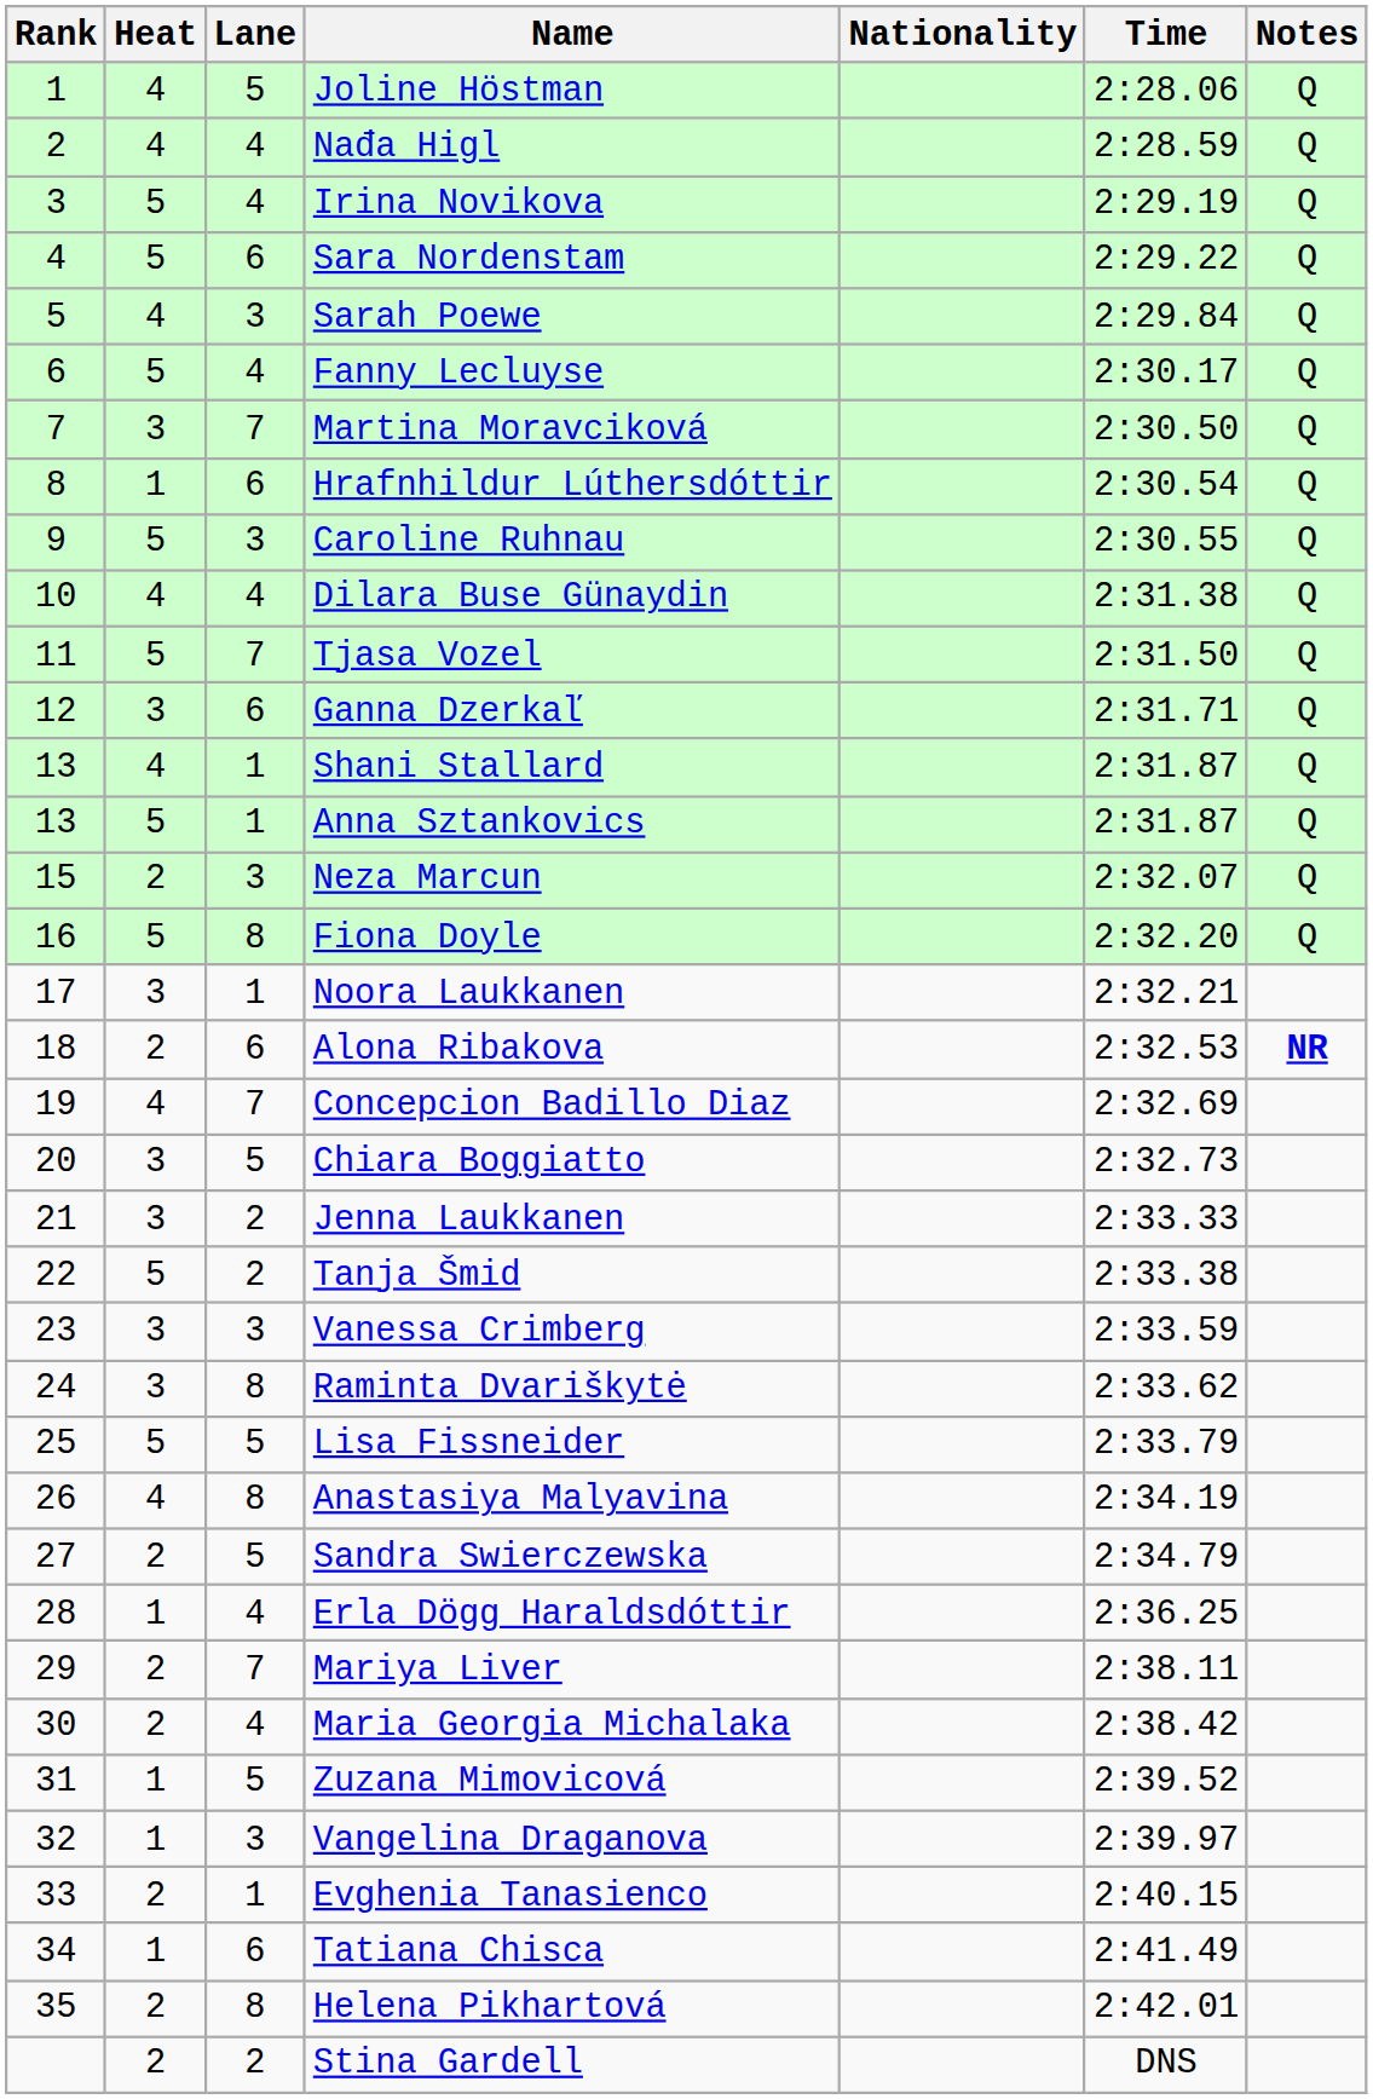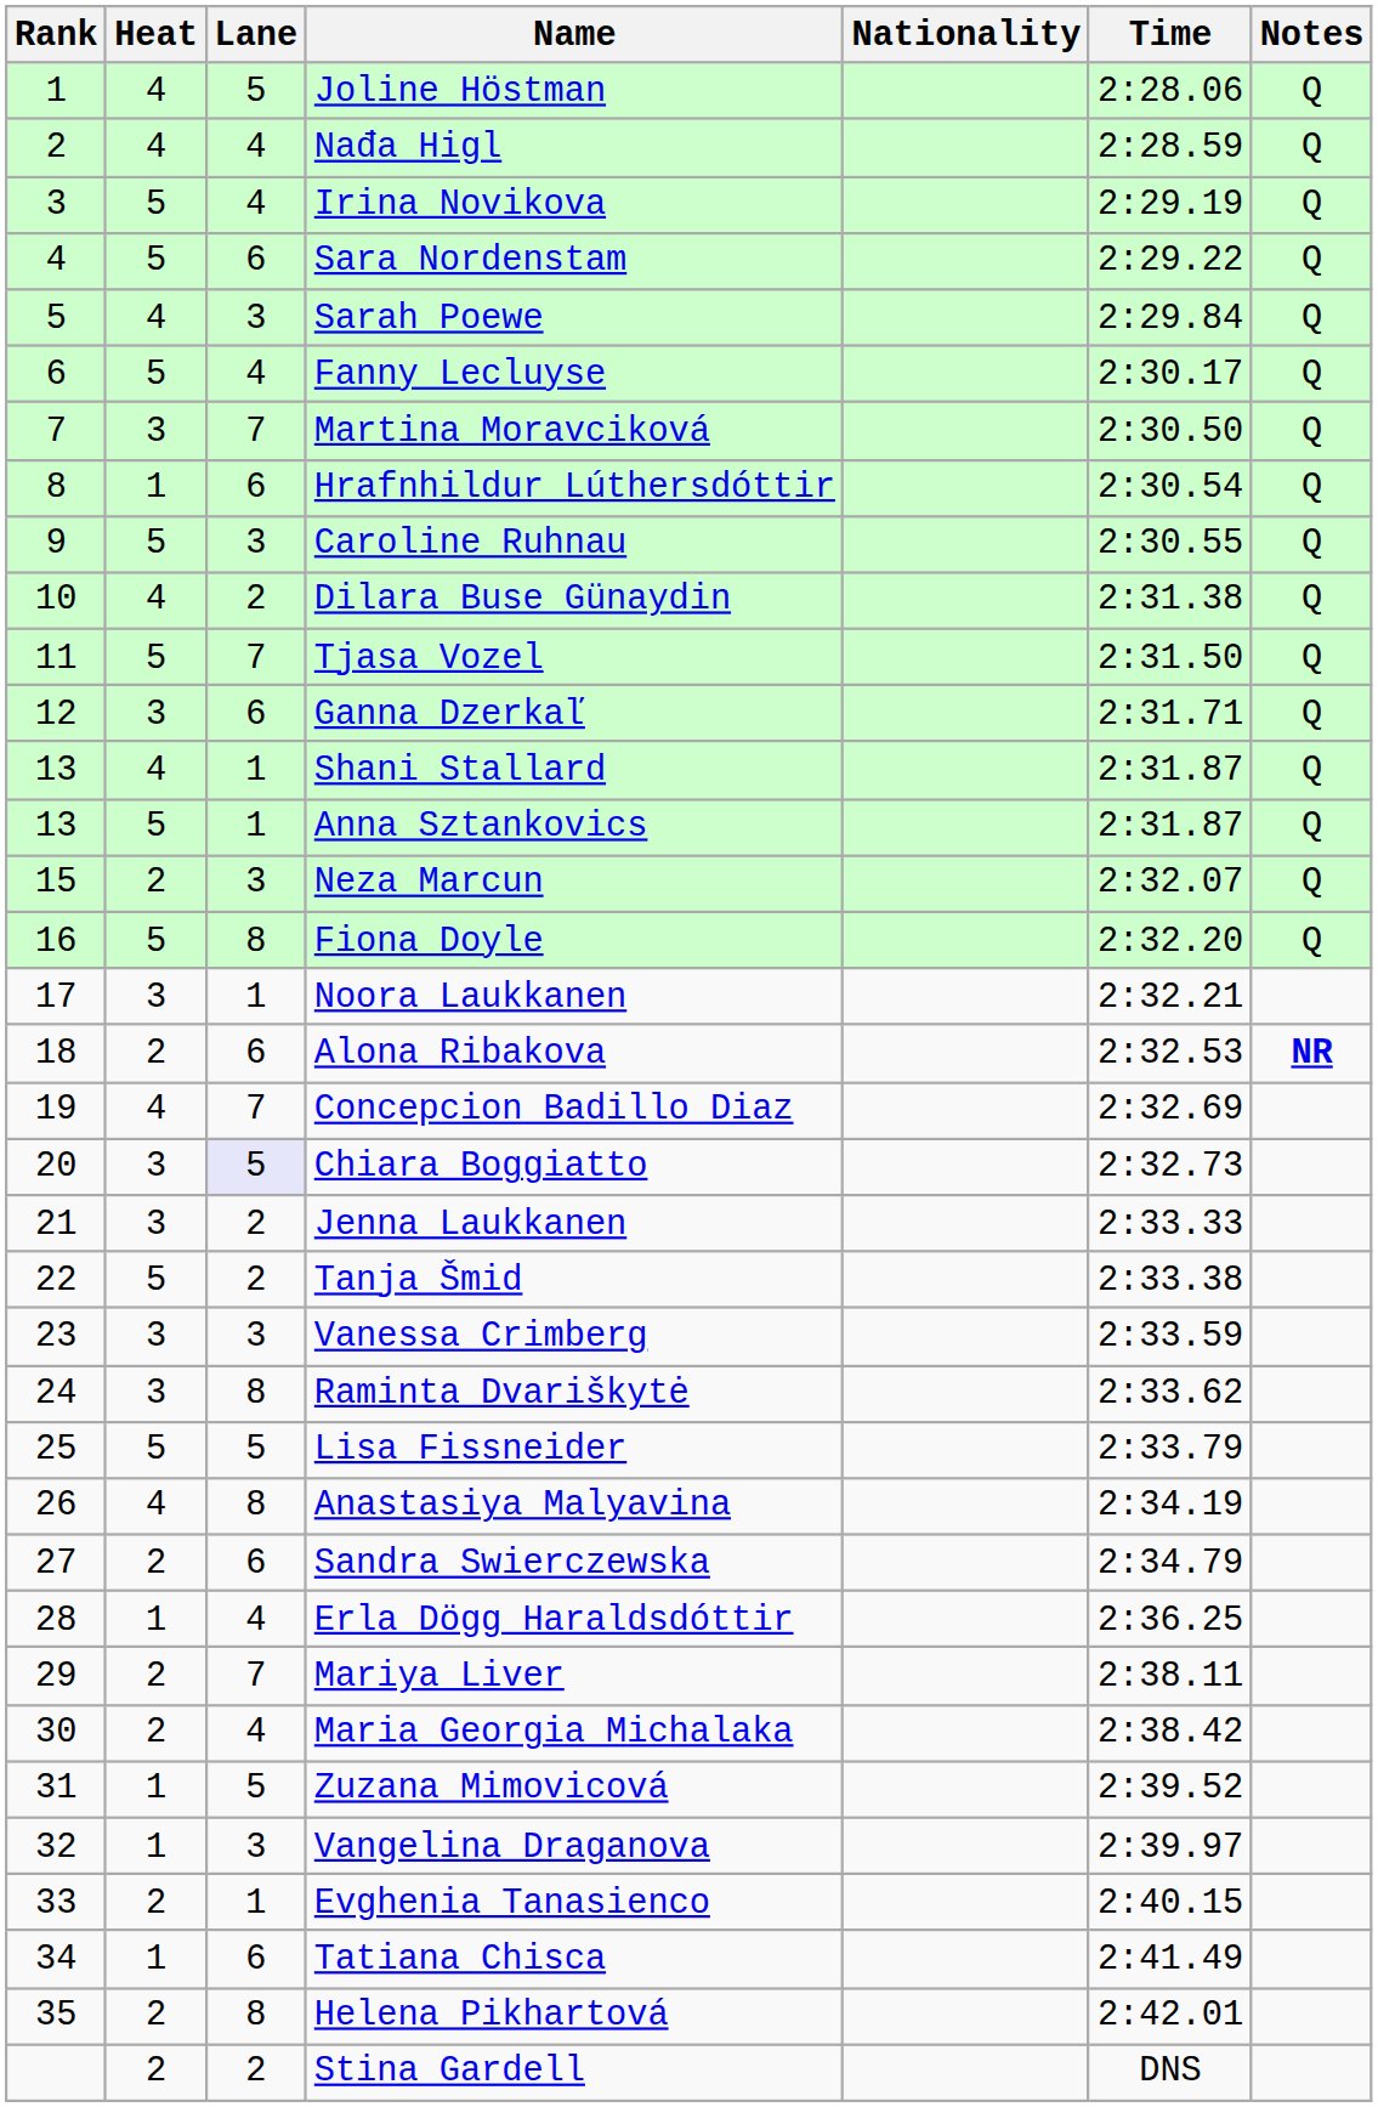Dilara Buse Günaydin | Lane: 4 -> 2
Chiara Boggiatto | Lane: no background -> lavender background
Sandra Swierczewska | Lane: 5 -> 6
